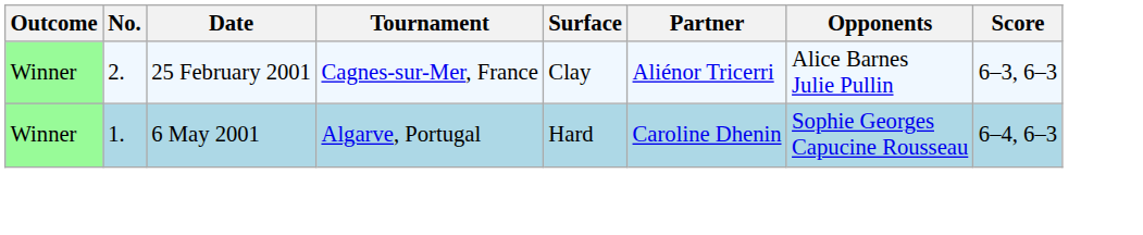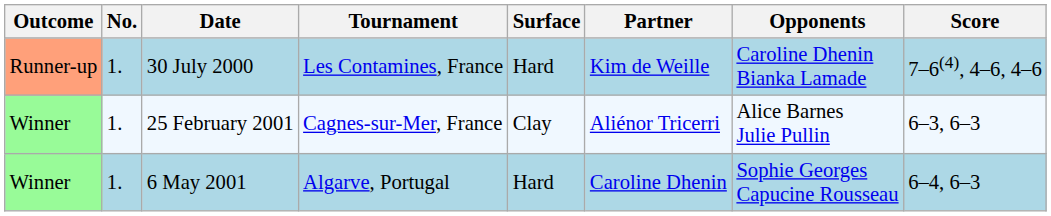+ row: Runner-up | 1. | 30 July 2000 | Les Contamines, France | Hard | Kim de Weille | Caroline Dhenin Bianka Lamade | 7–6(4), 4–6, 4–6
25 February 2001 | No.: 2. -> 1.
